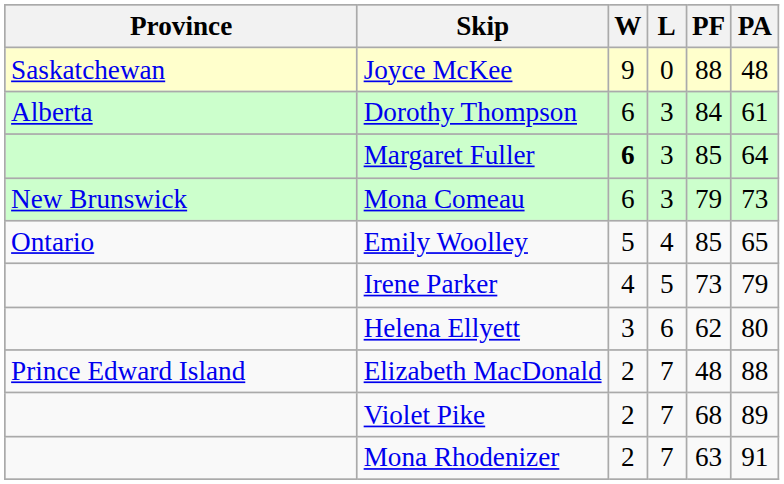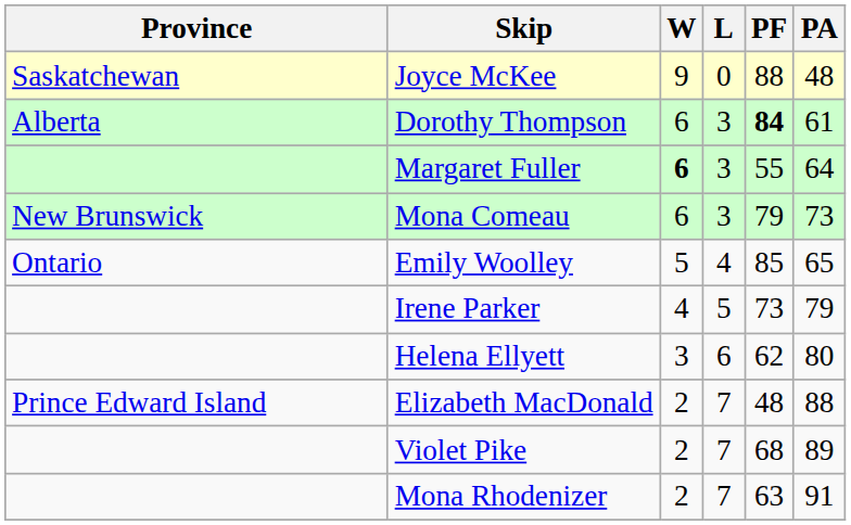Dorothy Thompson | PF: normal -> bold
Margaret Fuller | PF: 85 -> 55
